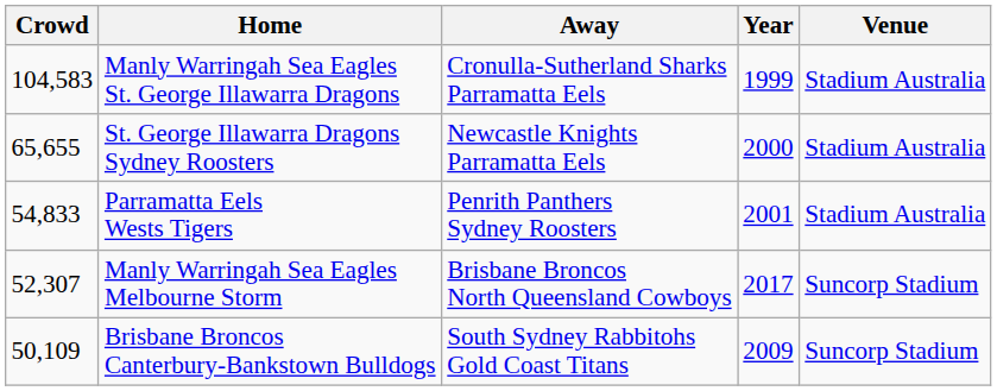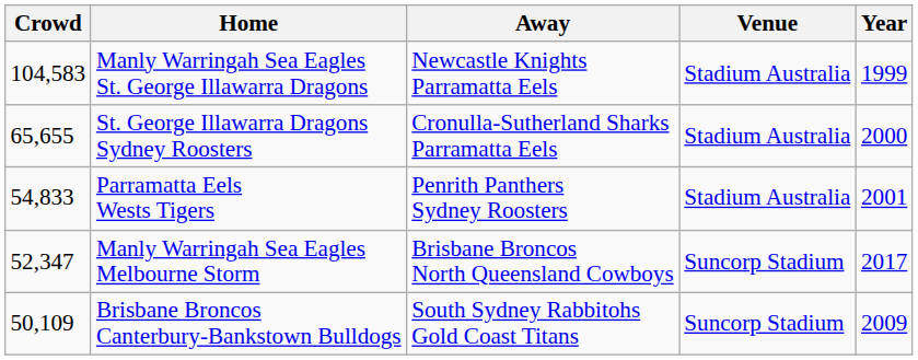columns swapped: Venue <-> Year
Manly Warringah Sea Eagles St. George Illawarra Dragons | Away: Cronulla-Sutherland Sharks Parramatta Eels -> Newcastle Knights Parramatta Eels
St. George Illawarra Dragons Sydney Roosters | Away: Newcastle Knights Parramatta Eels -> Cronulla-Sutherland Sharks Parramatta Eels
Manly Warringah Sea Eagles Melbourne Storm | Crowd: 52,307 -> 52,347
